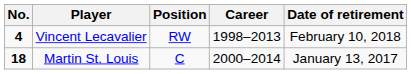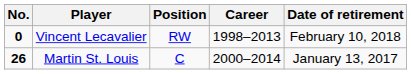Vincent Lecavalier | No.: 4 -> 0
Martin St. Louis | No.: 18 -> 26
